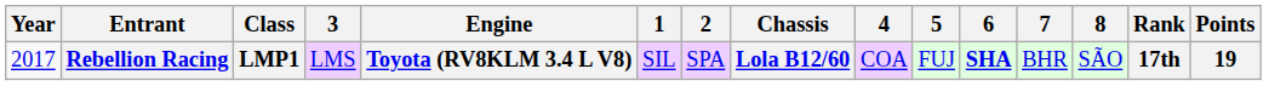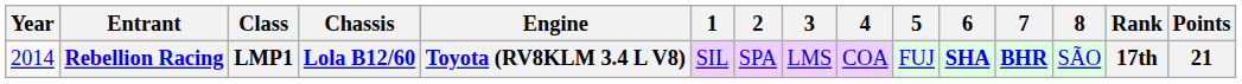columns swapped: Chassis <-> 3
Rebellion Racing | Year: 2017 -> 2014
Rebellion Racing | 7: normal -> bold
Rebellion Racing | Points: 19 -> 21
